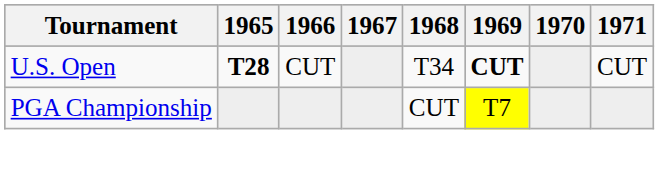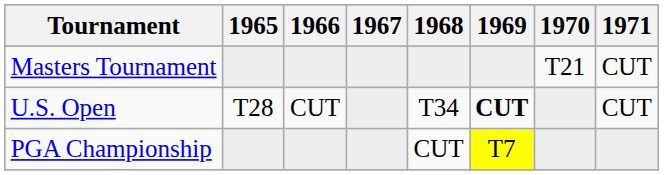+ row: Masters Tournament | T21 | CUT
U.S. Open | 1965: bold -> normal
